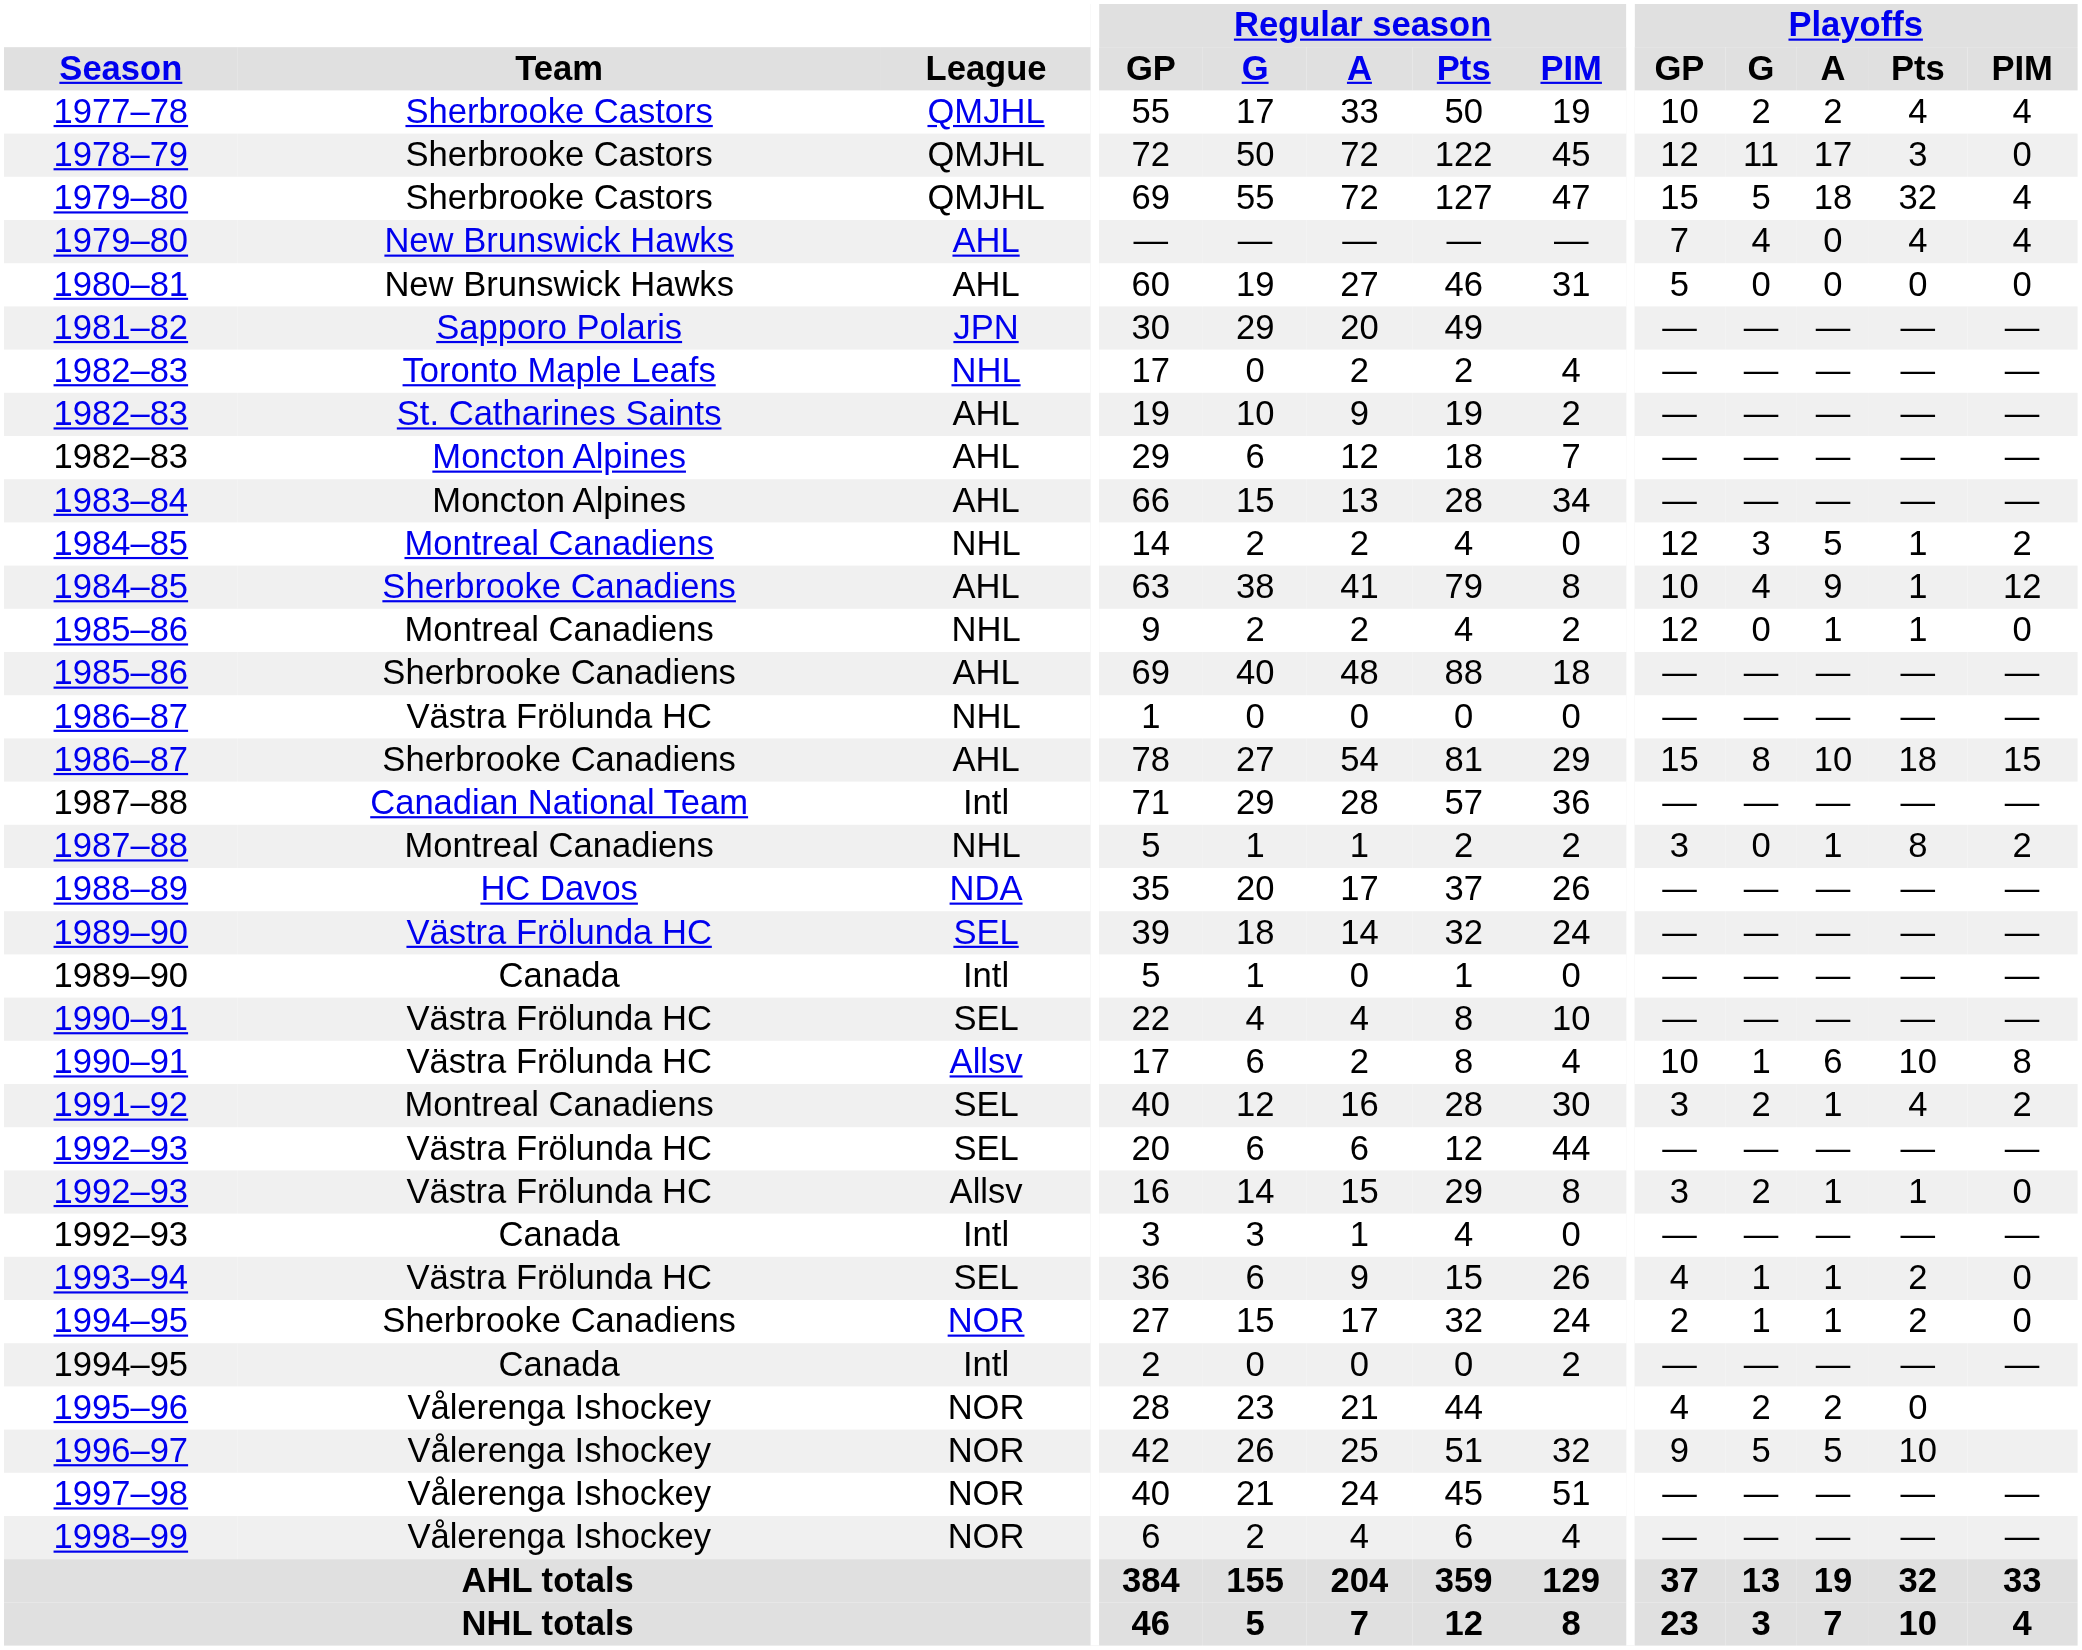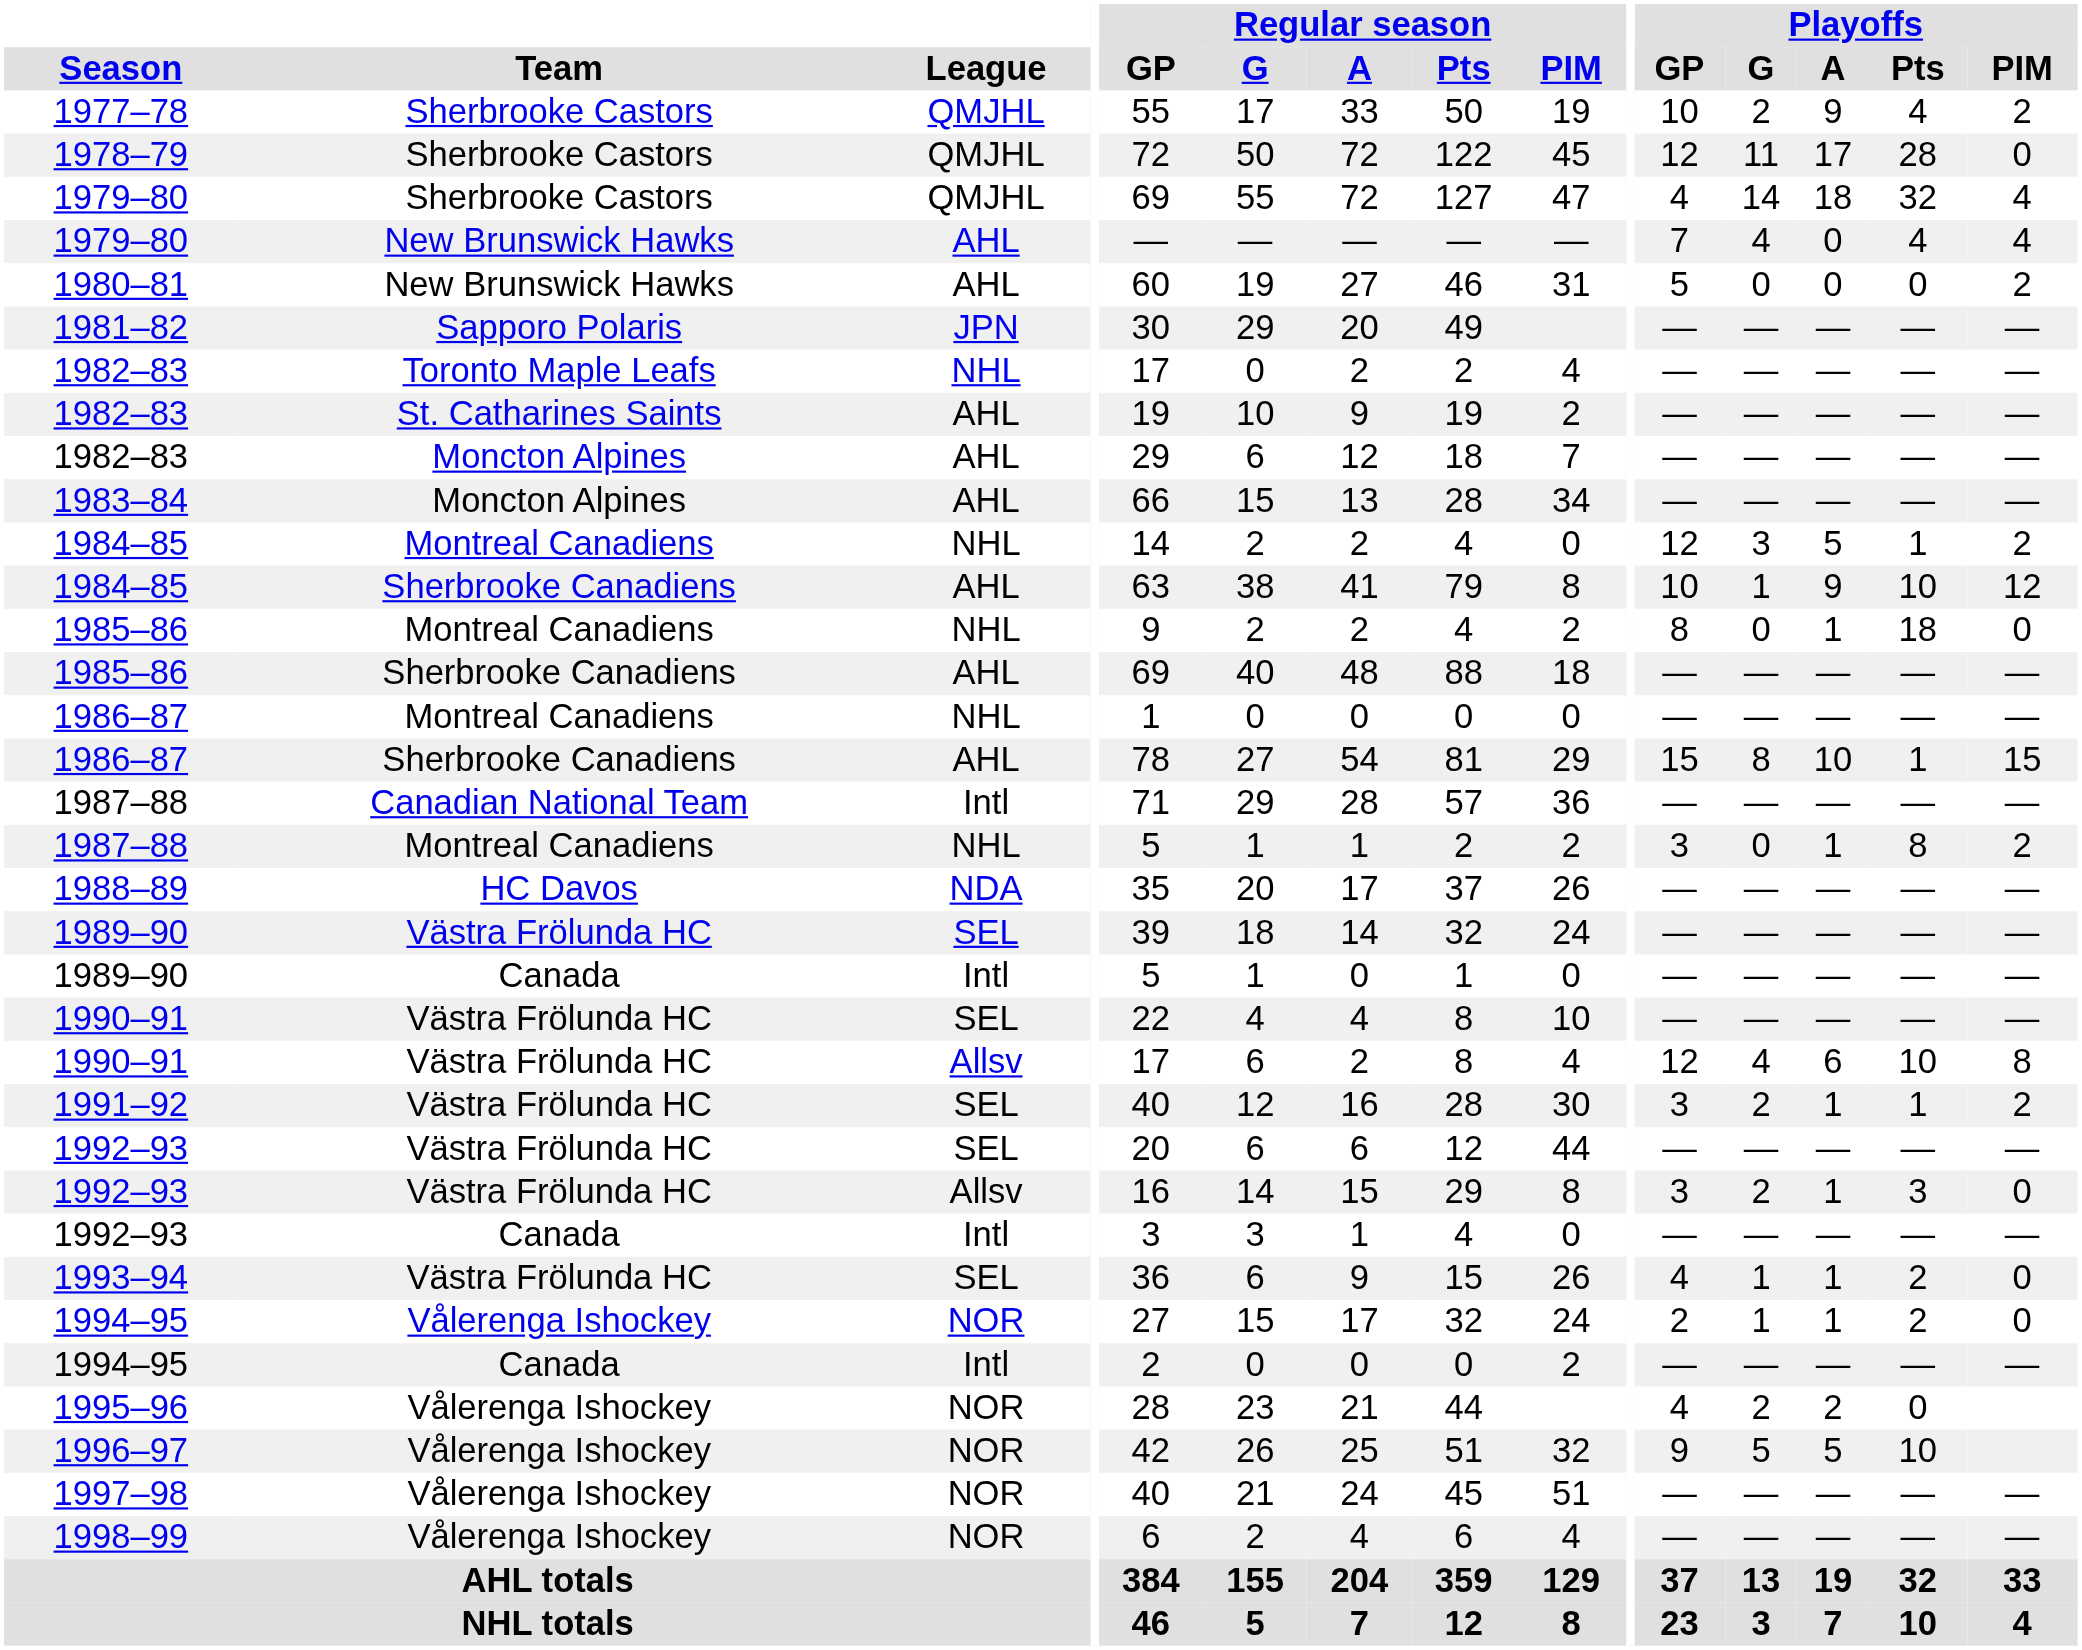1977–78 | Playoffs / A: 2 -> 9
1977–78 | Playoffs / PIM: 4 -> 2
1978–79 | Playoffs / Pts: 3 -> 28
1979–80 / QMJHL | Playoffs / GP: 15 -> 4
1979–80 / QMJHL | Playoffs / G: 5 -> 14
1980–81 | Playoffs / PIM: 0 -> 2
1984–85 / AHL | Playoffs / G: 4 -> 1
1984–85 / AHL | Playoffs / Pts: 1 -> 10
1985–86 / NHL | Playoffs / GP: 12 -> 8
1985–86 / NHL | Playoffs / Pts: 1 -> 18
1986–87 / NHL | Team: Västra Frölunda HC -> Montreal Canadiens
1986–87 / AHL | Playoffs / Pts: 18 -> 1
1990–91 / Allsv | Playoffs / GP: 10 -> 12
1990–91 / Allsv | Playoffs / G: 1 -> 4
1991–92 | Team: Montreal Canadiens -> Västra Frölunda HC
1991–92 | Playoffs / Pts: 4 -> 1
1992–93 / Allsv | Playoffs / Pts: 1 -> 3
1994–95 / NOR | Team: Sherbrooke Canadiens -> Vålerenga Ishockey
